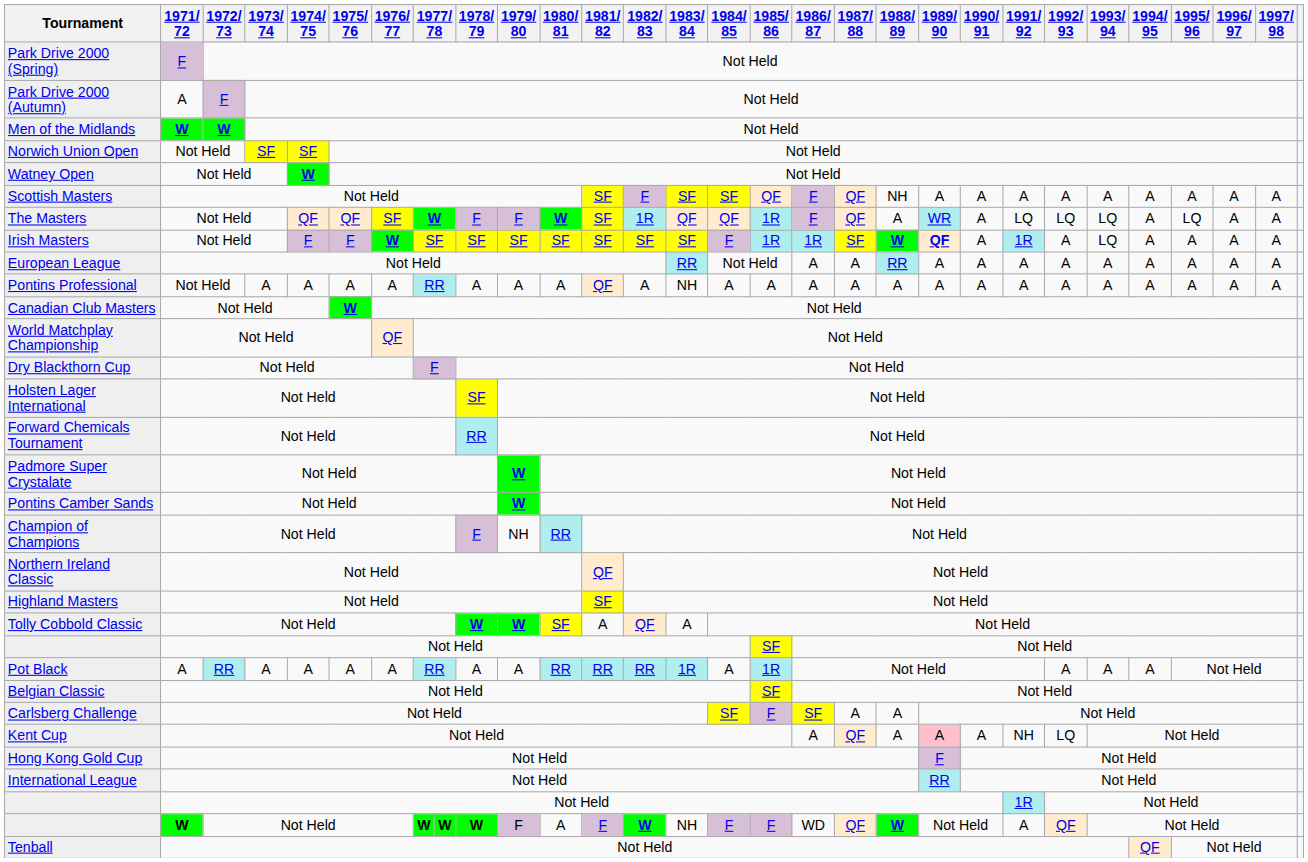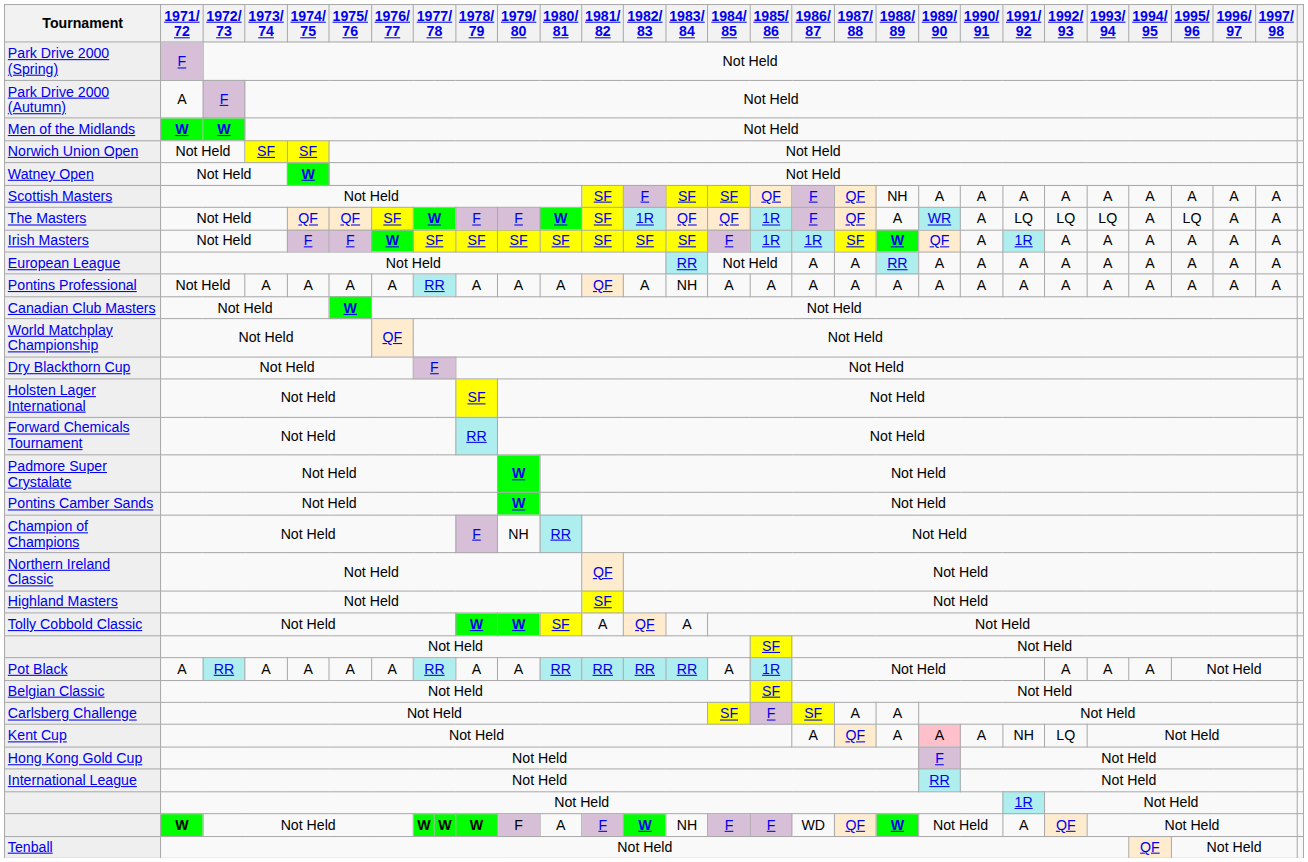Irish Masters | 1989/ 90: bold -> normal
Irish Masters | 1993/ 94: LQ -> A
Pot Black | 1983/ 84: 1R -> RR
